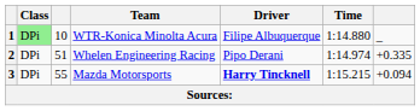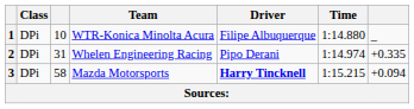1 | Class: lightgreen background -> no background
2 | column 3: 51 -> 31
3 | column 3: 55 -> 58
